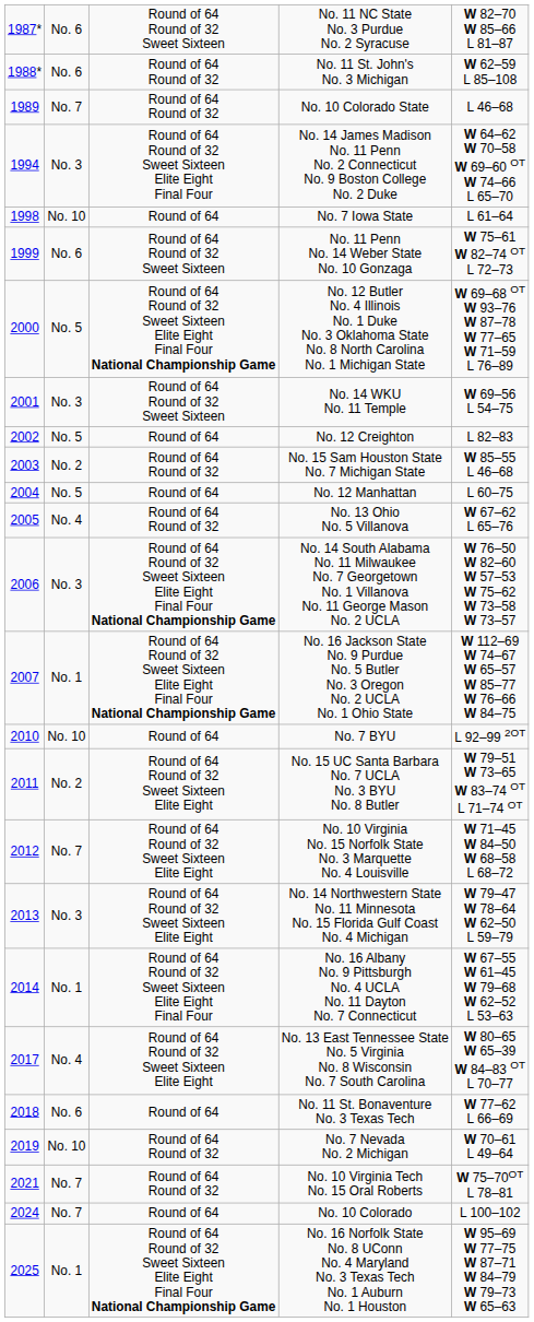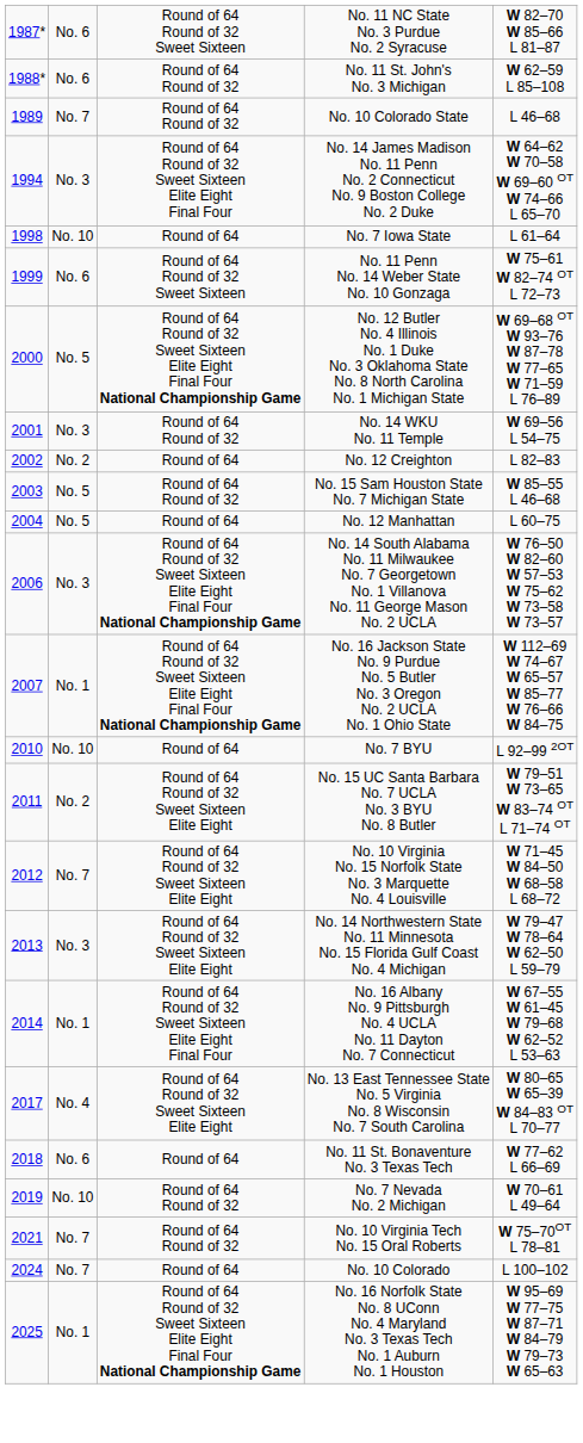No. 14 WKU No. 11 Temple | column 3: Round of 64 Round of 32 Sweet Sixteen -> Round of 64 Round of 32
No. 12 Creighton | column 2: No. 5 -> No. 2
No. 15 Sam Houston State No. 7 Michigan State | column 2: No. 2 -> No. 5
- row: 2005 | No. 4 | Round of 64 Round of 32 | No. 13 Ohio No. 5 Villanova | W 67–62 L 65–76
